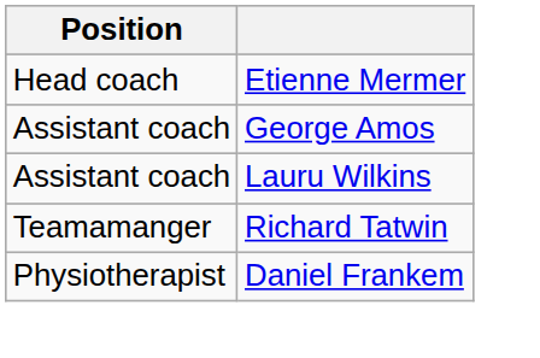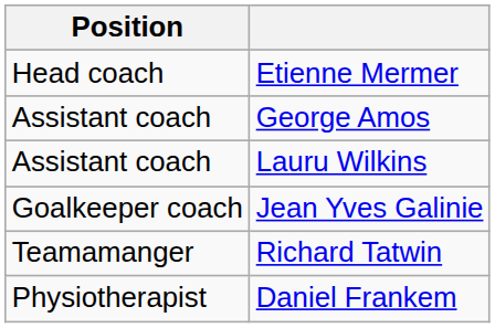+ row: Goalkeeper coach | Jean Yves Galinie
